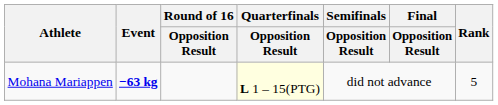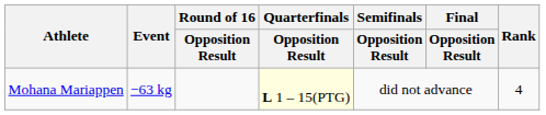Mohana Mariappen | Event: bold -> normal
Mohana Mariappen | Rank: 5 -> 4
